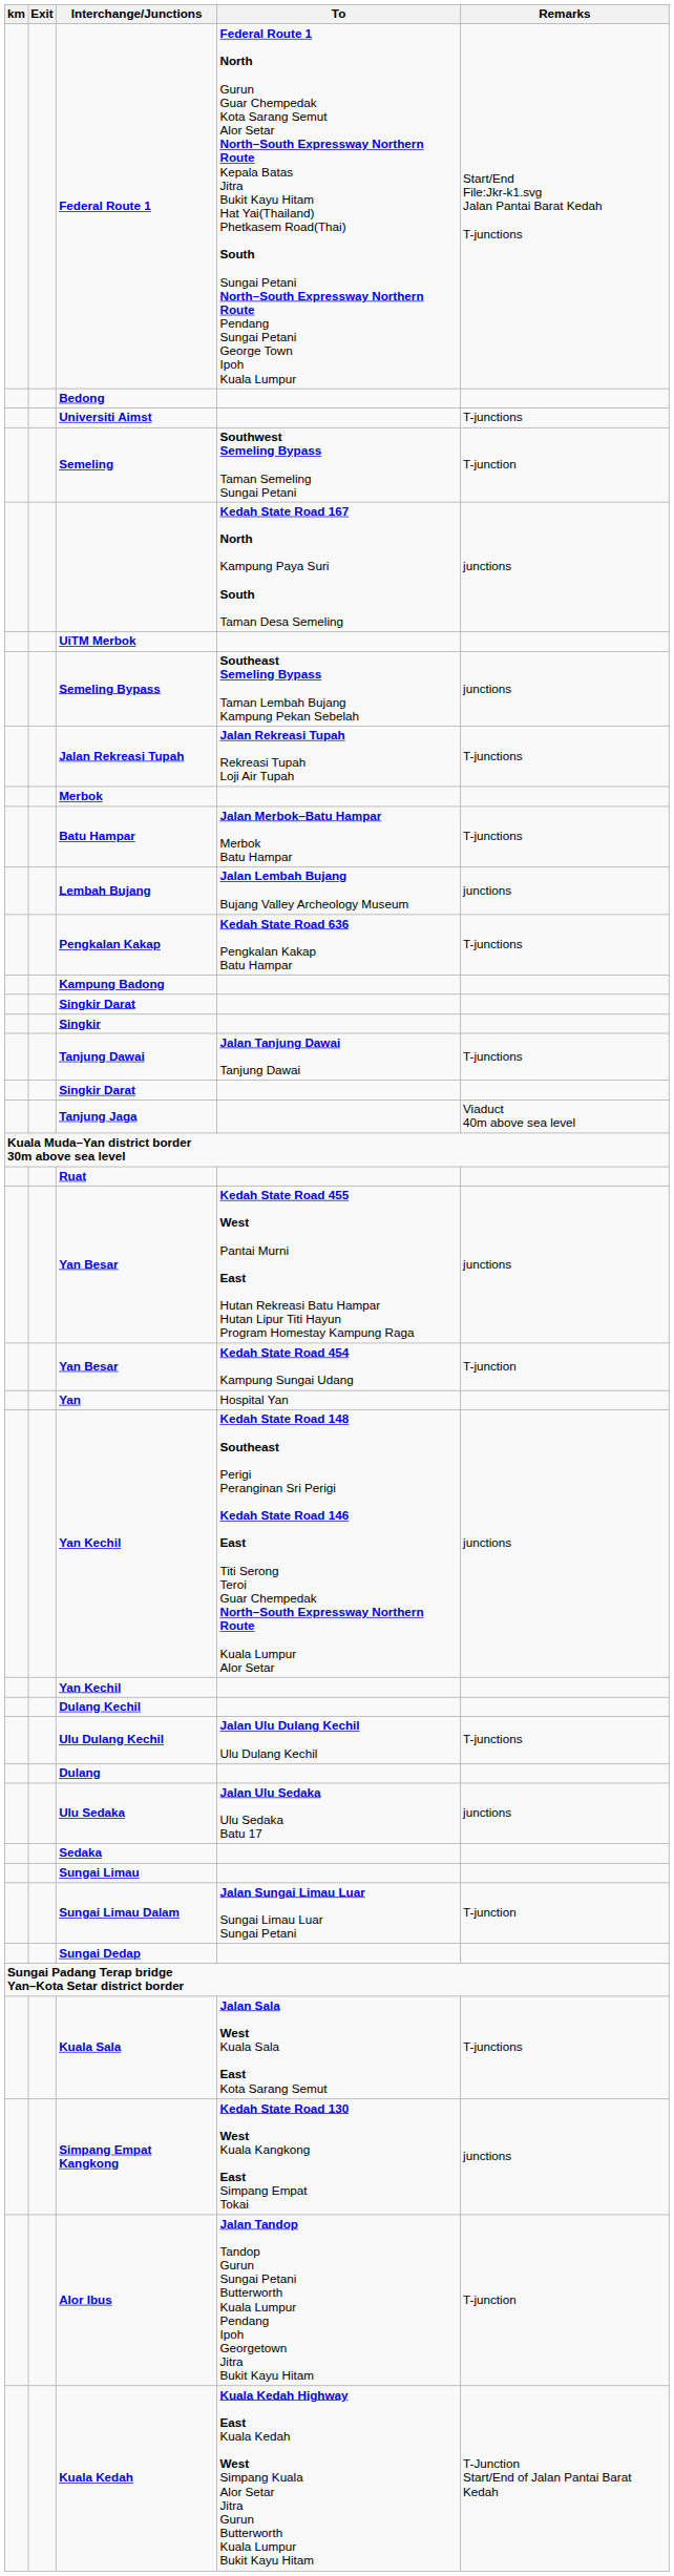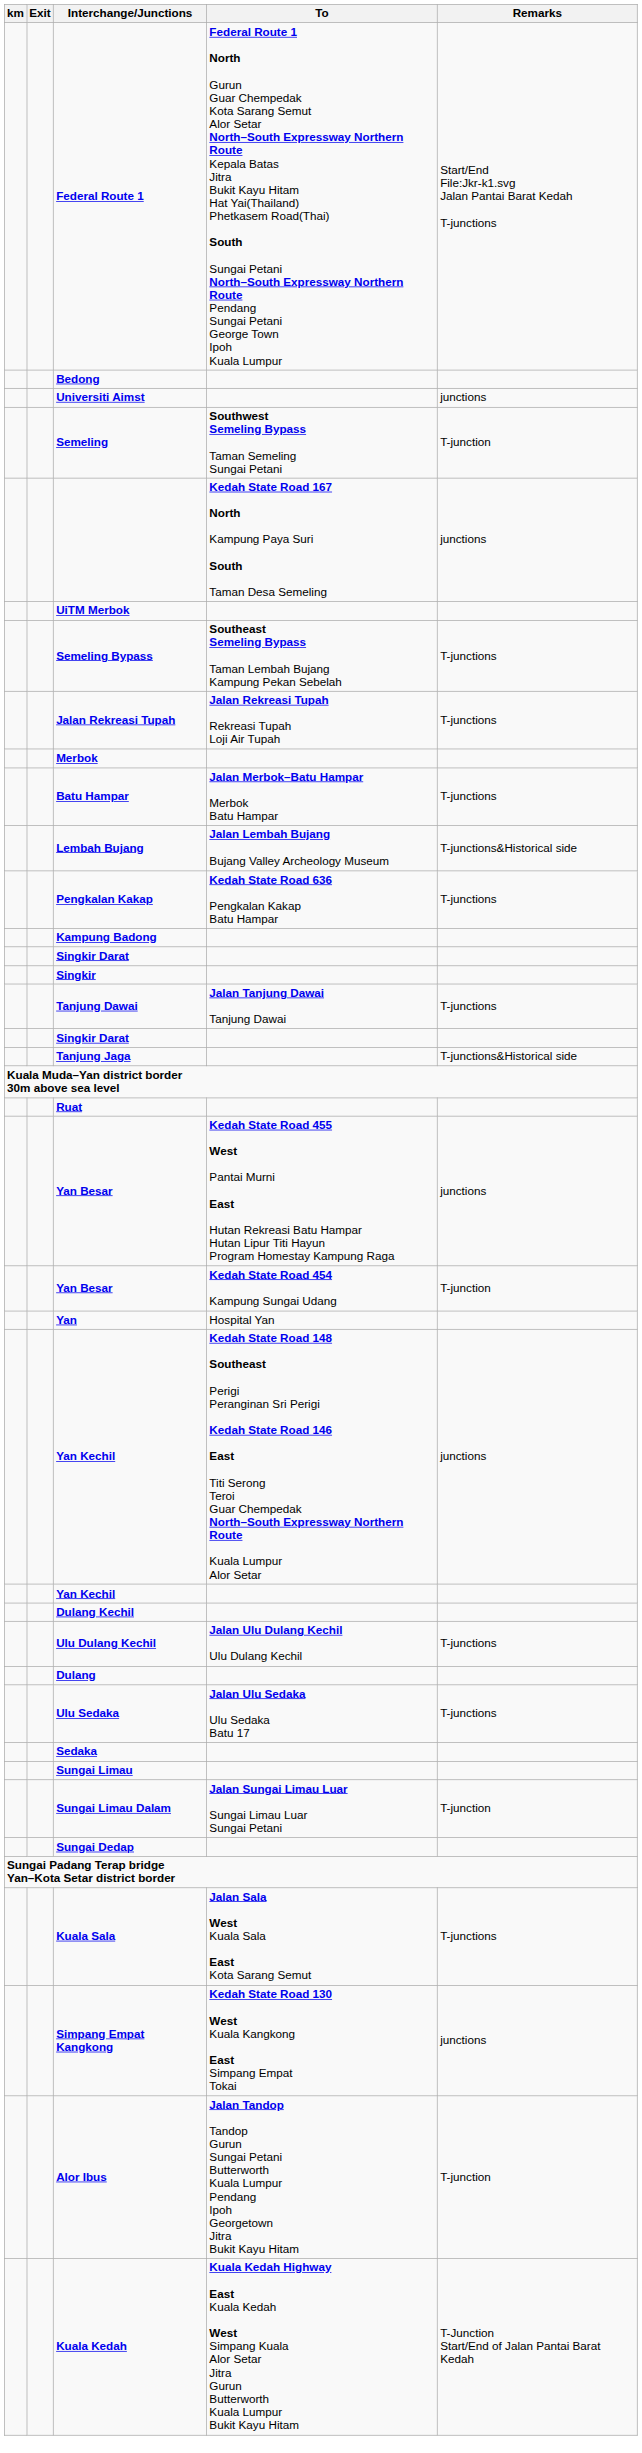Universiti Aimst | Remarks: T-junctions -> junctions
Semeling Bypass | Remarks: junctions -> T-junctions
Lembah Bujang | Remarks: junctions -> T-junctions&Historical side
Tanjung Jaga | Remarks: Viaduct 40m above sea level -> T-junctions&Historical side
Ulu Sedaka | Remarks: junctions -> T-junctions
